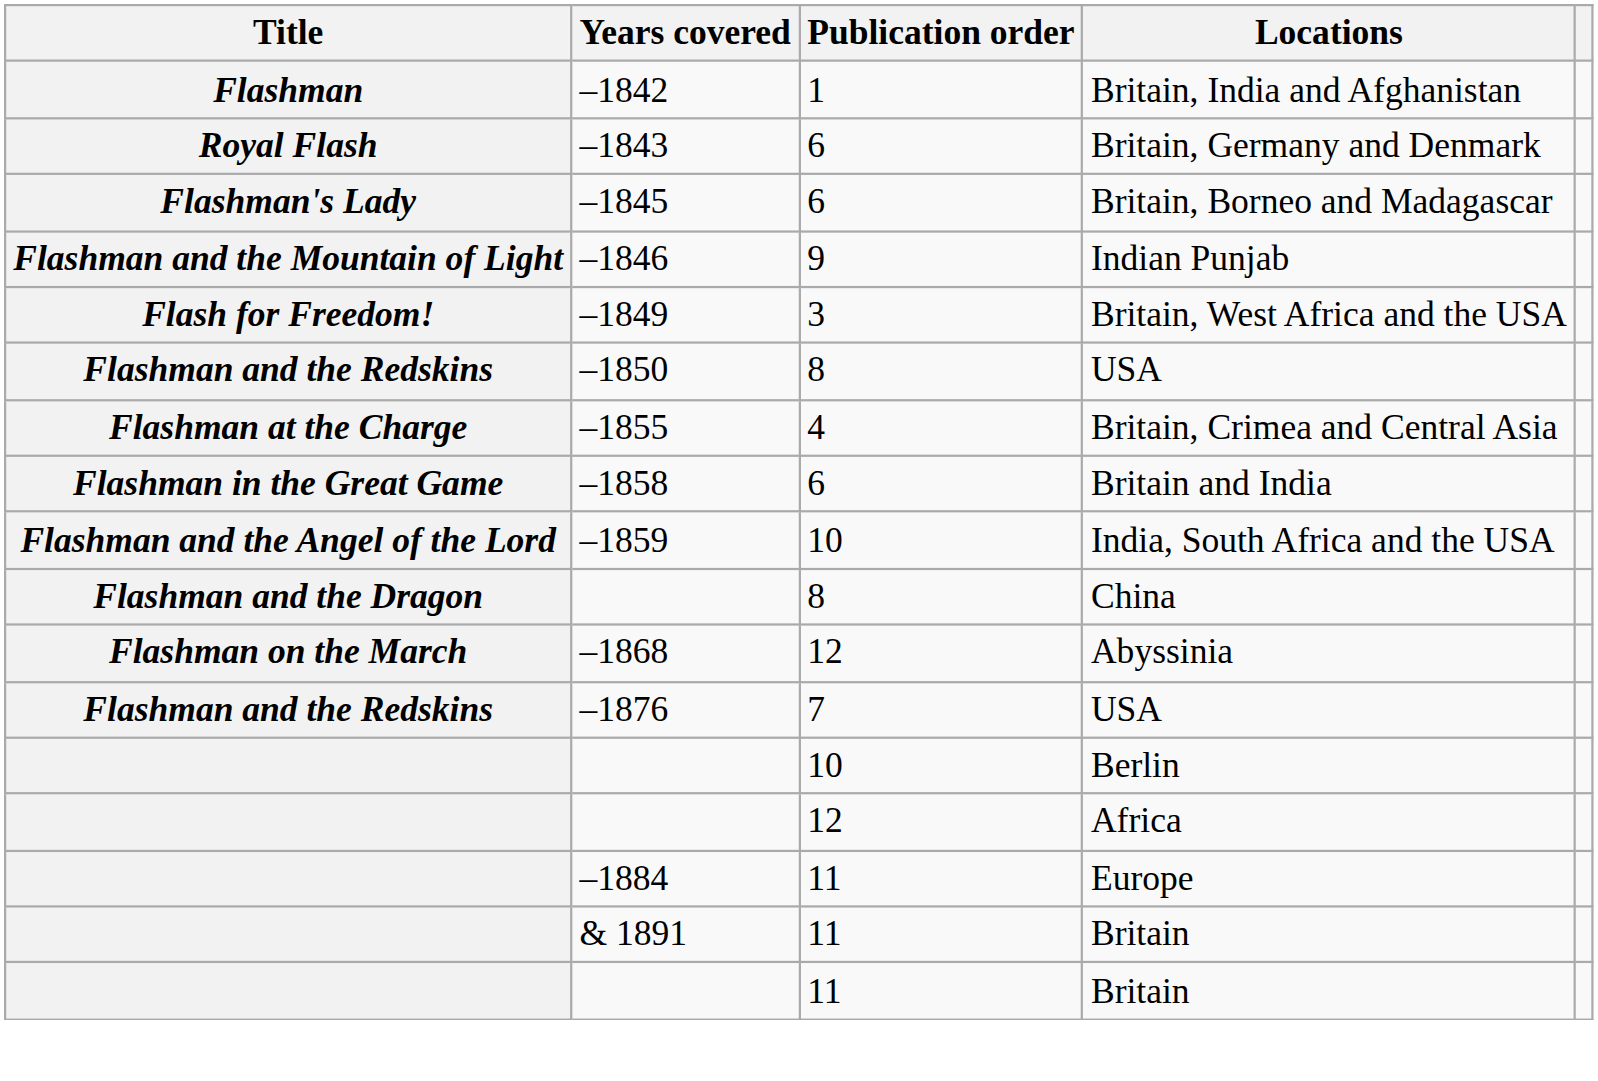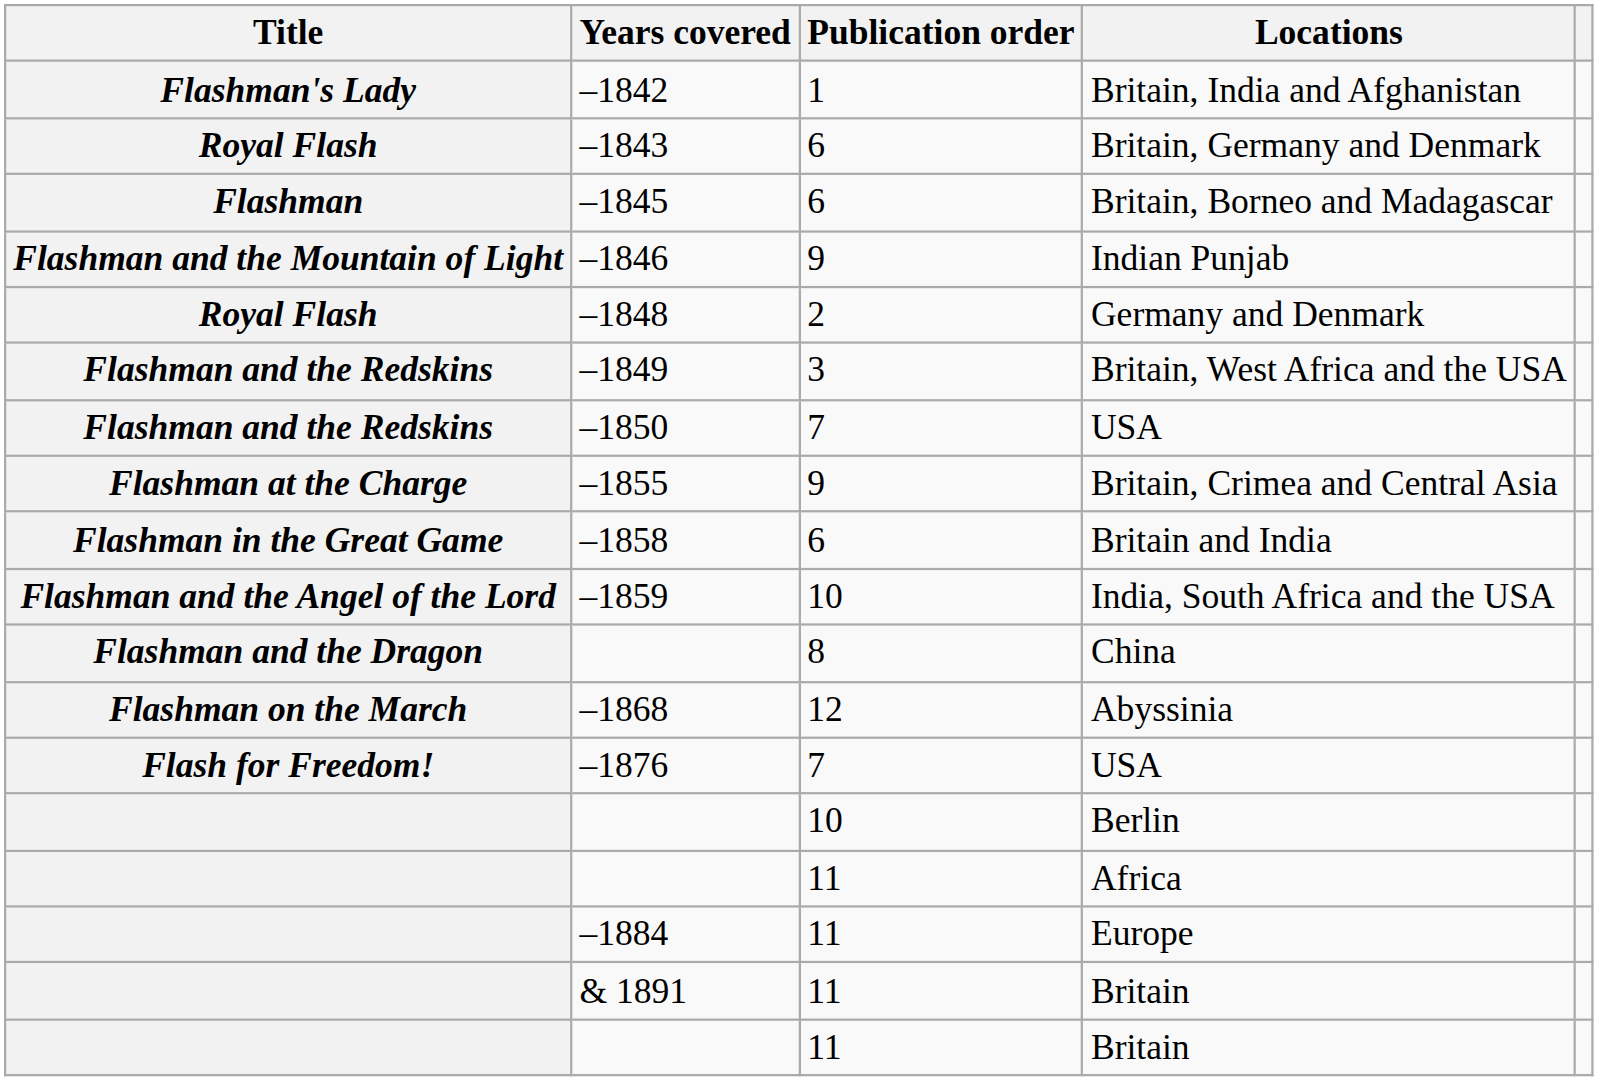Britain, India and Afghanistan | Title: Flashman -> Flashman's Lady
Britain, Borneo and Madagascar | Title: Flashman's Lady -> Flashman
+ row: Royal Flash | –1848 | 2 | Germany and Denmark
Britain, West Africa and the USA | Title: Flash for Freedom! -> Flashman and the Redskins
–1850 / USA | Publication order: 8 -> 7
Britain, Crimea and Central Asia | Publication order: 4 -> 9
–1876 / USA | Title: Flashman and the Redskins -> Flash for Freedom!
Africa | Publication order: 12 -> 11
